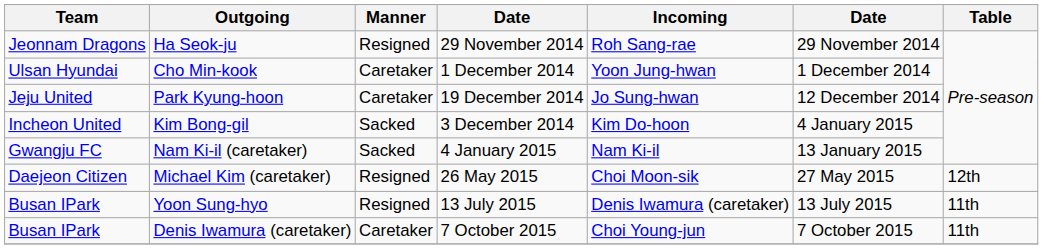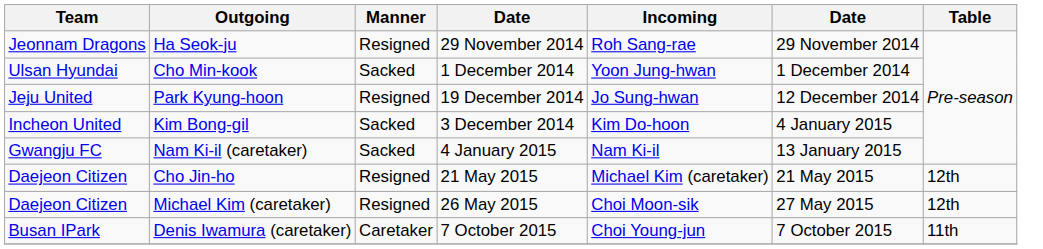Cho Min-kook | Manner: Caretaker -> Sacked
Park Kyung-hoon | Manner: Caretaker -> Resigned
+ row: Daejeon Citizen | Cho Jin-ho | Resigned | 21 May 2015 | Michael Kim (caretaker) | 21 May 2015 | 12th
- row: Busan IPark | Yoon Sung-hyo | Resigned | 13 July 2015 | Denis Iwamura (caretaker) | 13 July 2015 | 11th
